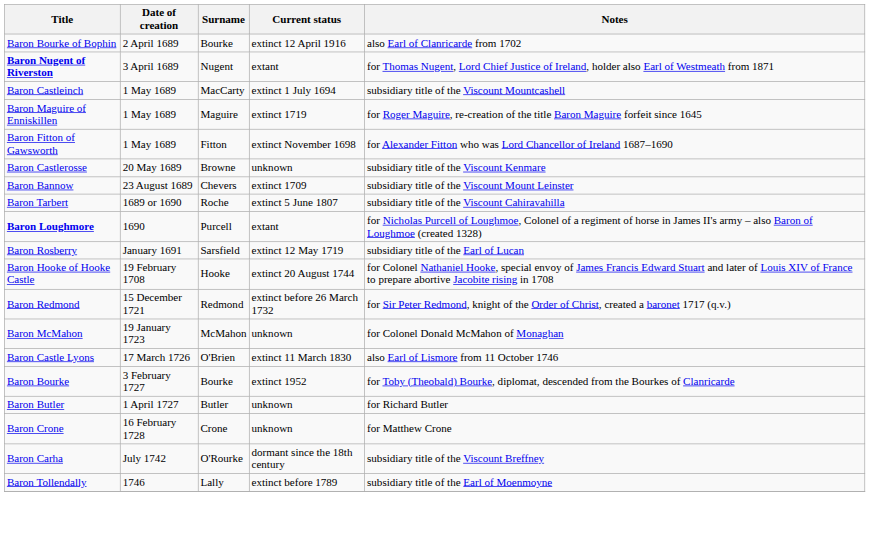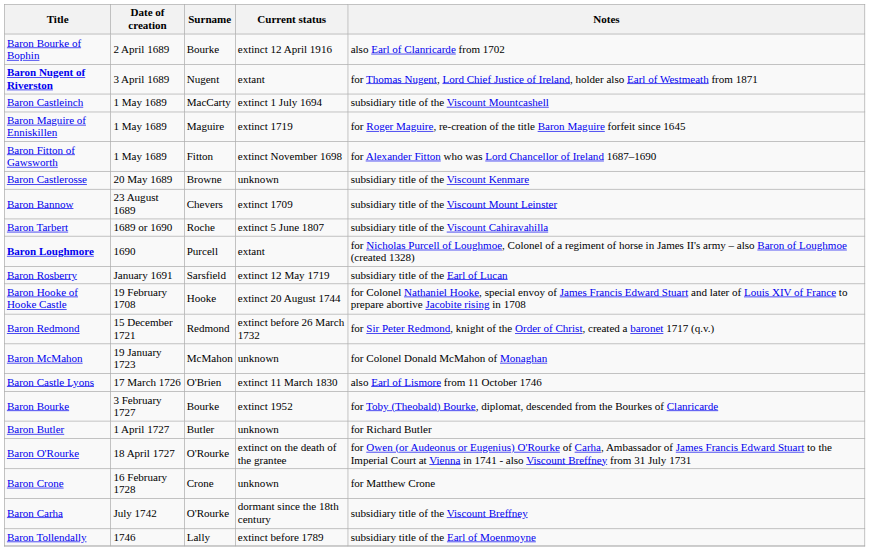+ row: Baron O'Rourke | 18 April 1727 | O'Rourke | extinct on the death of the grantee | for Owen (or Audeonus or Eugenius) O'Rourke of Carha, Ambassador of James Francis Edward Stuart to the Imperial Court at Vienna in 1741 - also Viscount Breffney from 31 July 1731
